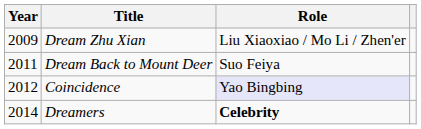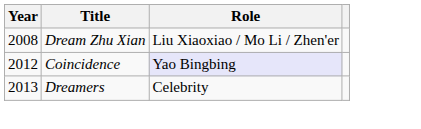Dream Zhu Xian | Year: 2009 -> 2008
- row: 2011 | Dream Back to Mount Deer | Suo Feiya
Dreamers | Year: 2014 -> 2013
Dreamers | Role: bold -> normal
